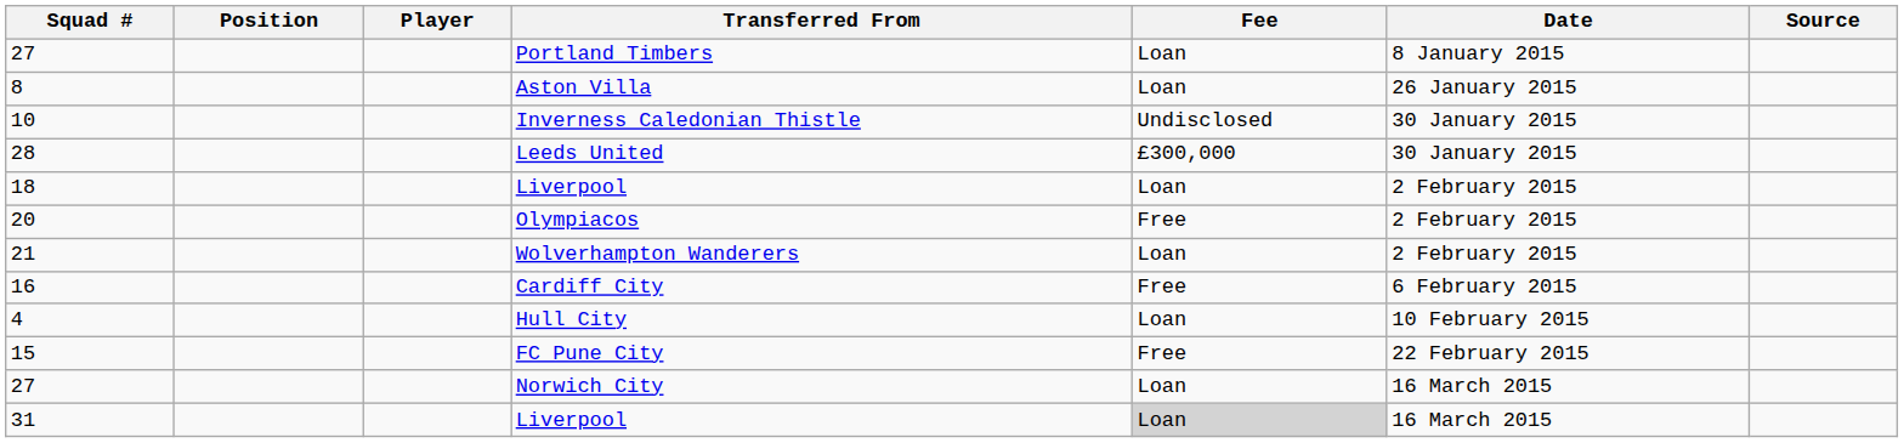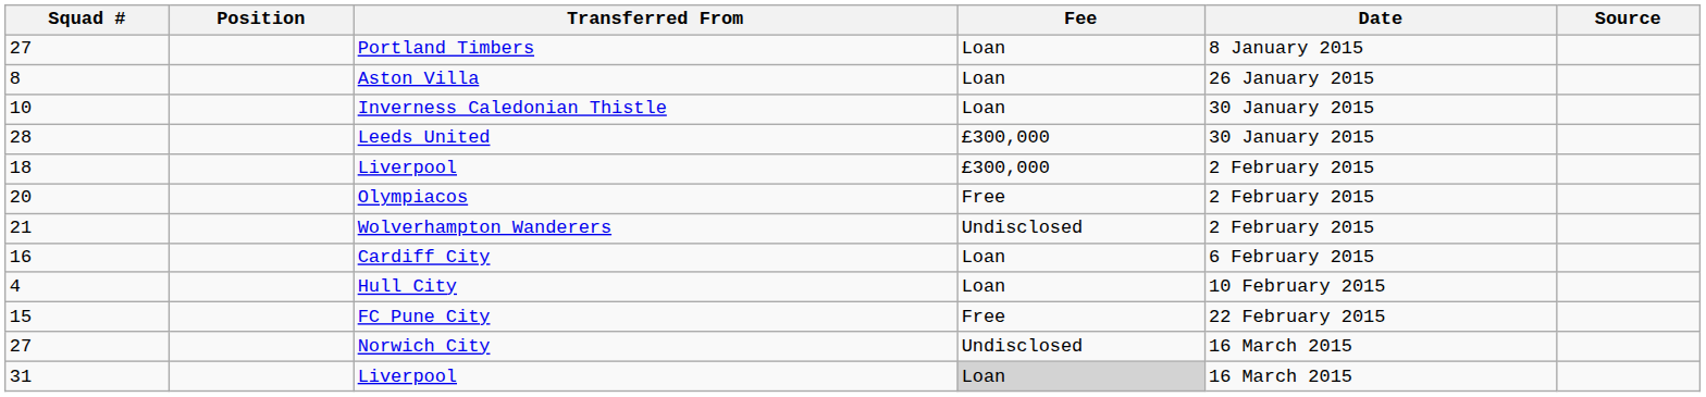- column: Player
Inverness Caledonian Thistle | Fee: Undisclosed -> Loan
18 / Liverpool | Fee: Loan -> £300,000
Wolverhampton Wanderers | Fee: Loan -> Undisclosed
Cardiff City | Fee: Free -> Loan
Norwich City | Fee: Loan -> Undisclosed
